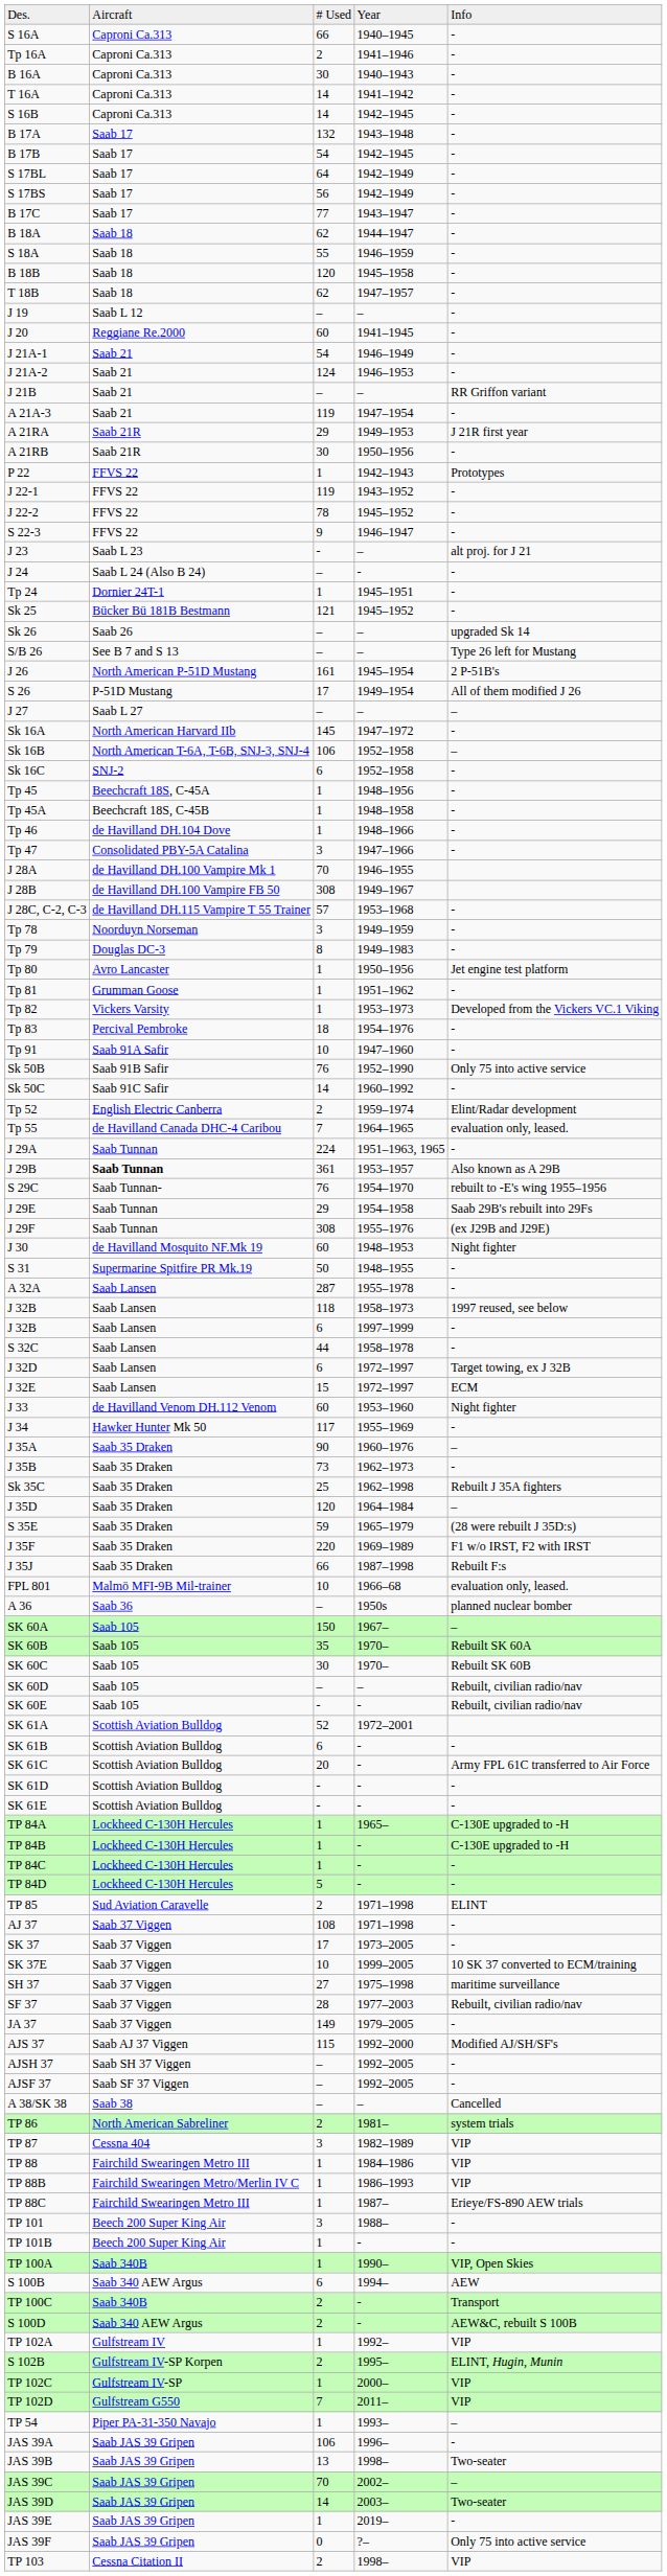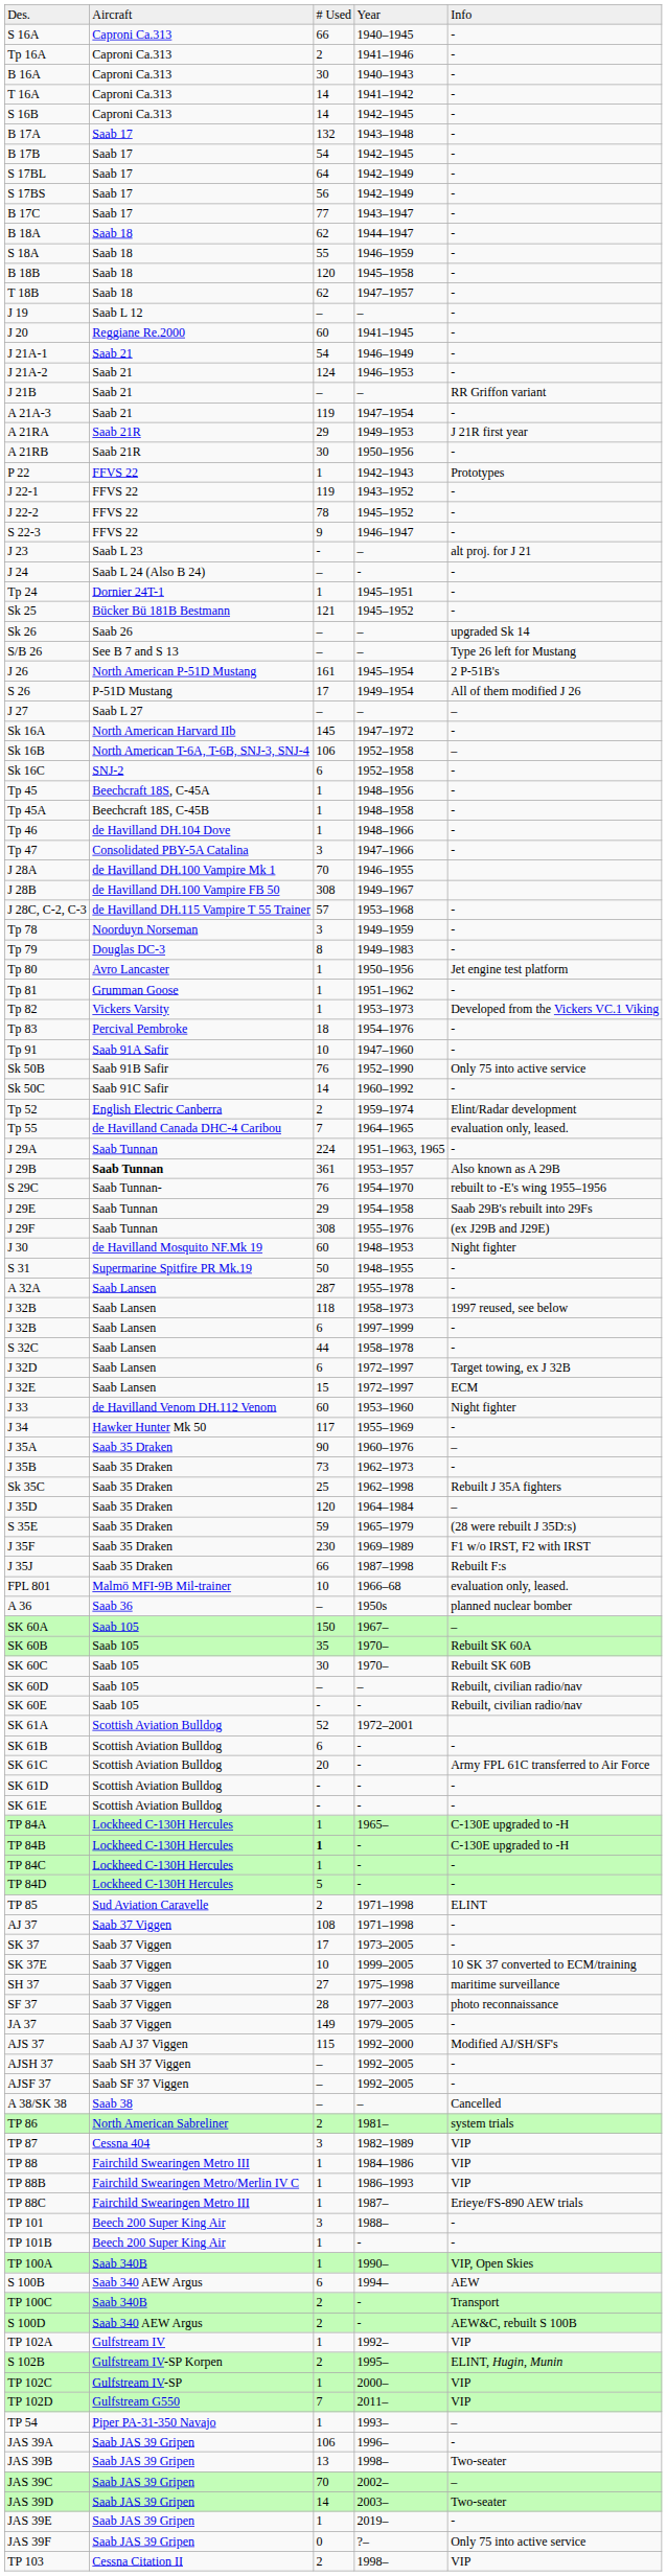J 35F | column 3: 220 -> 230
TP 84B | column 3: normal -> bold
SF 37 | column 5: Rebuilt, civilian radio/nav -> photo reconnaissance
